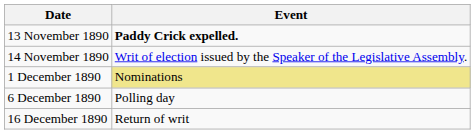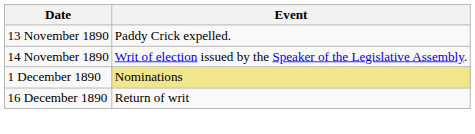13 November 1890 | Event: bold -> normal
- row: 6 December 1890 | Polling day
